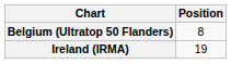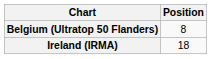Ireland (IRMA) | Position: 19 -> 18
